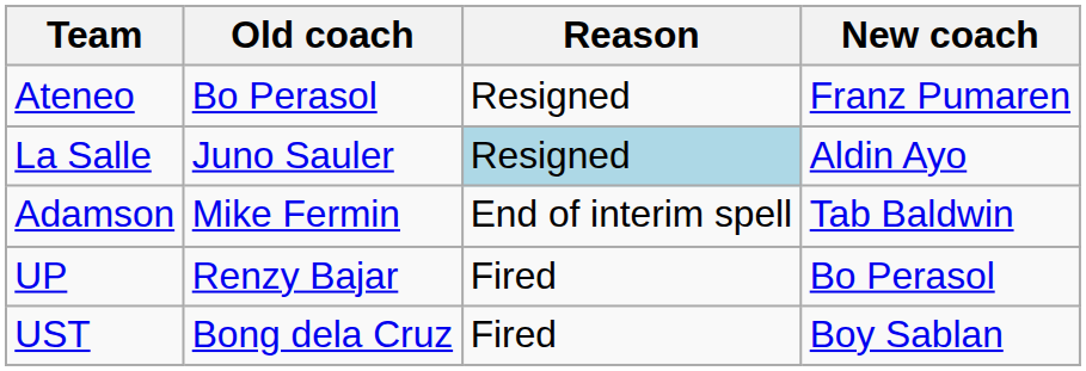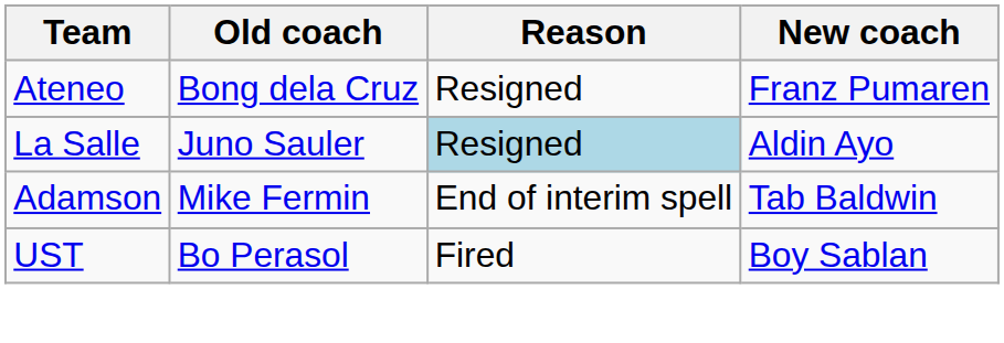Ateneo | Old coach: Bo Perasol -> Bong dela Cruz
- row: UP | Renzy Bajar | Fired | Bo Perasol
UST | Old coach: Bong dela Cruz -> Bo Perasol
